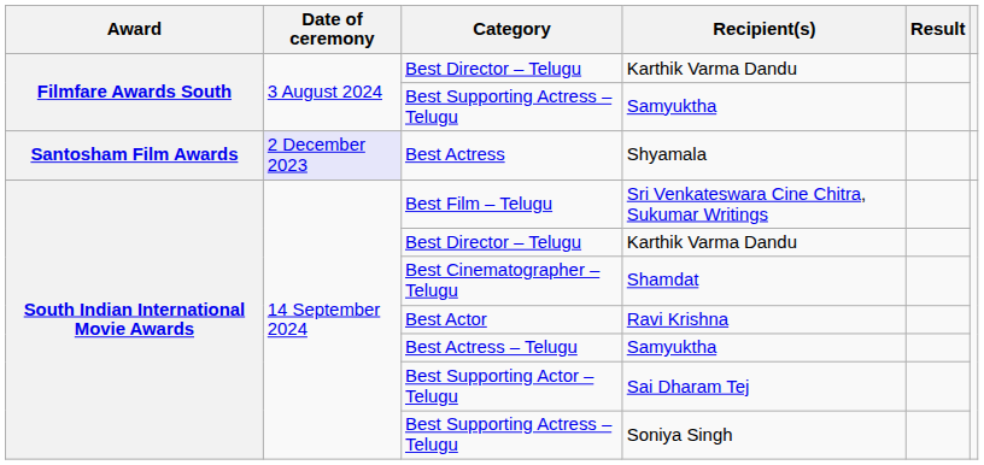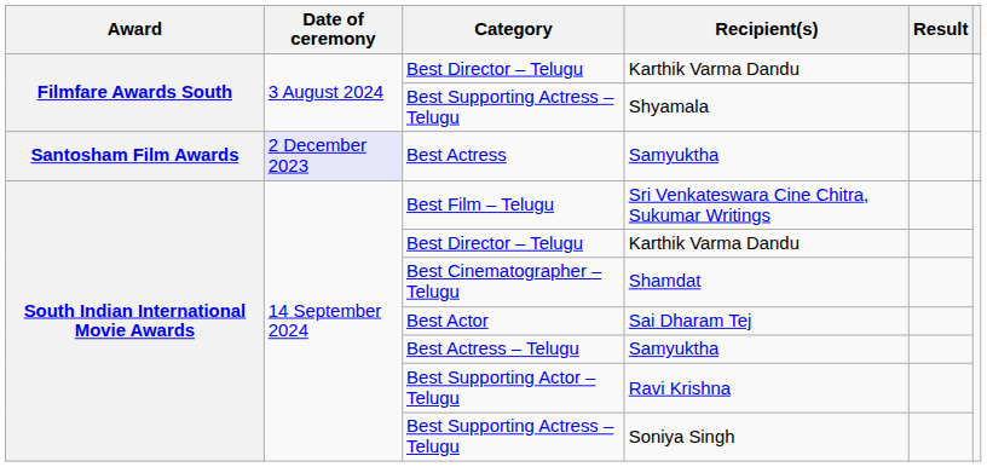Filmfare Awards South / Best Supporting Actress – Telugu | Recipient(s): Samyuktha -> Shyamala
Best Actress | Recipient(s): Shyamala -> Samyuktha
Best Actor | Recipient(s): Ravi Krishna -> Sai Dharam Tej
Best Supporting Actor – Telugu | Recipient(s): Sai Dharam Tej -> Ravi Krishna
